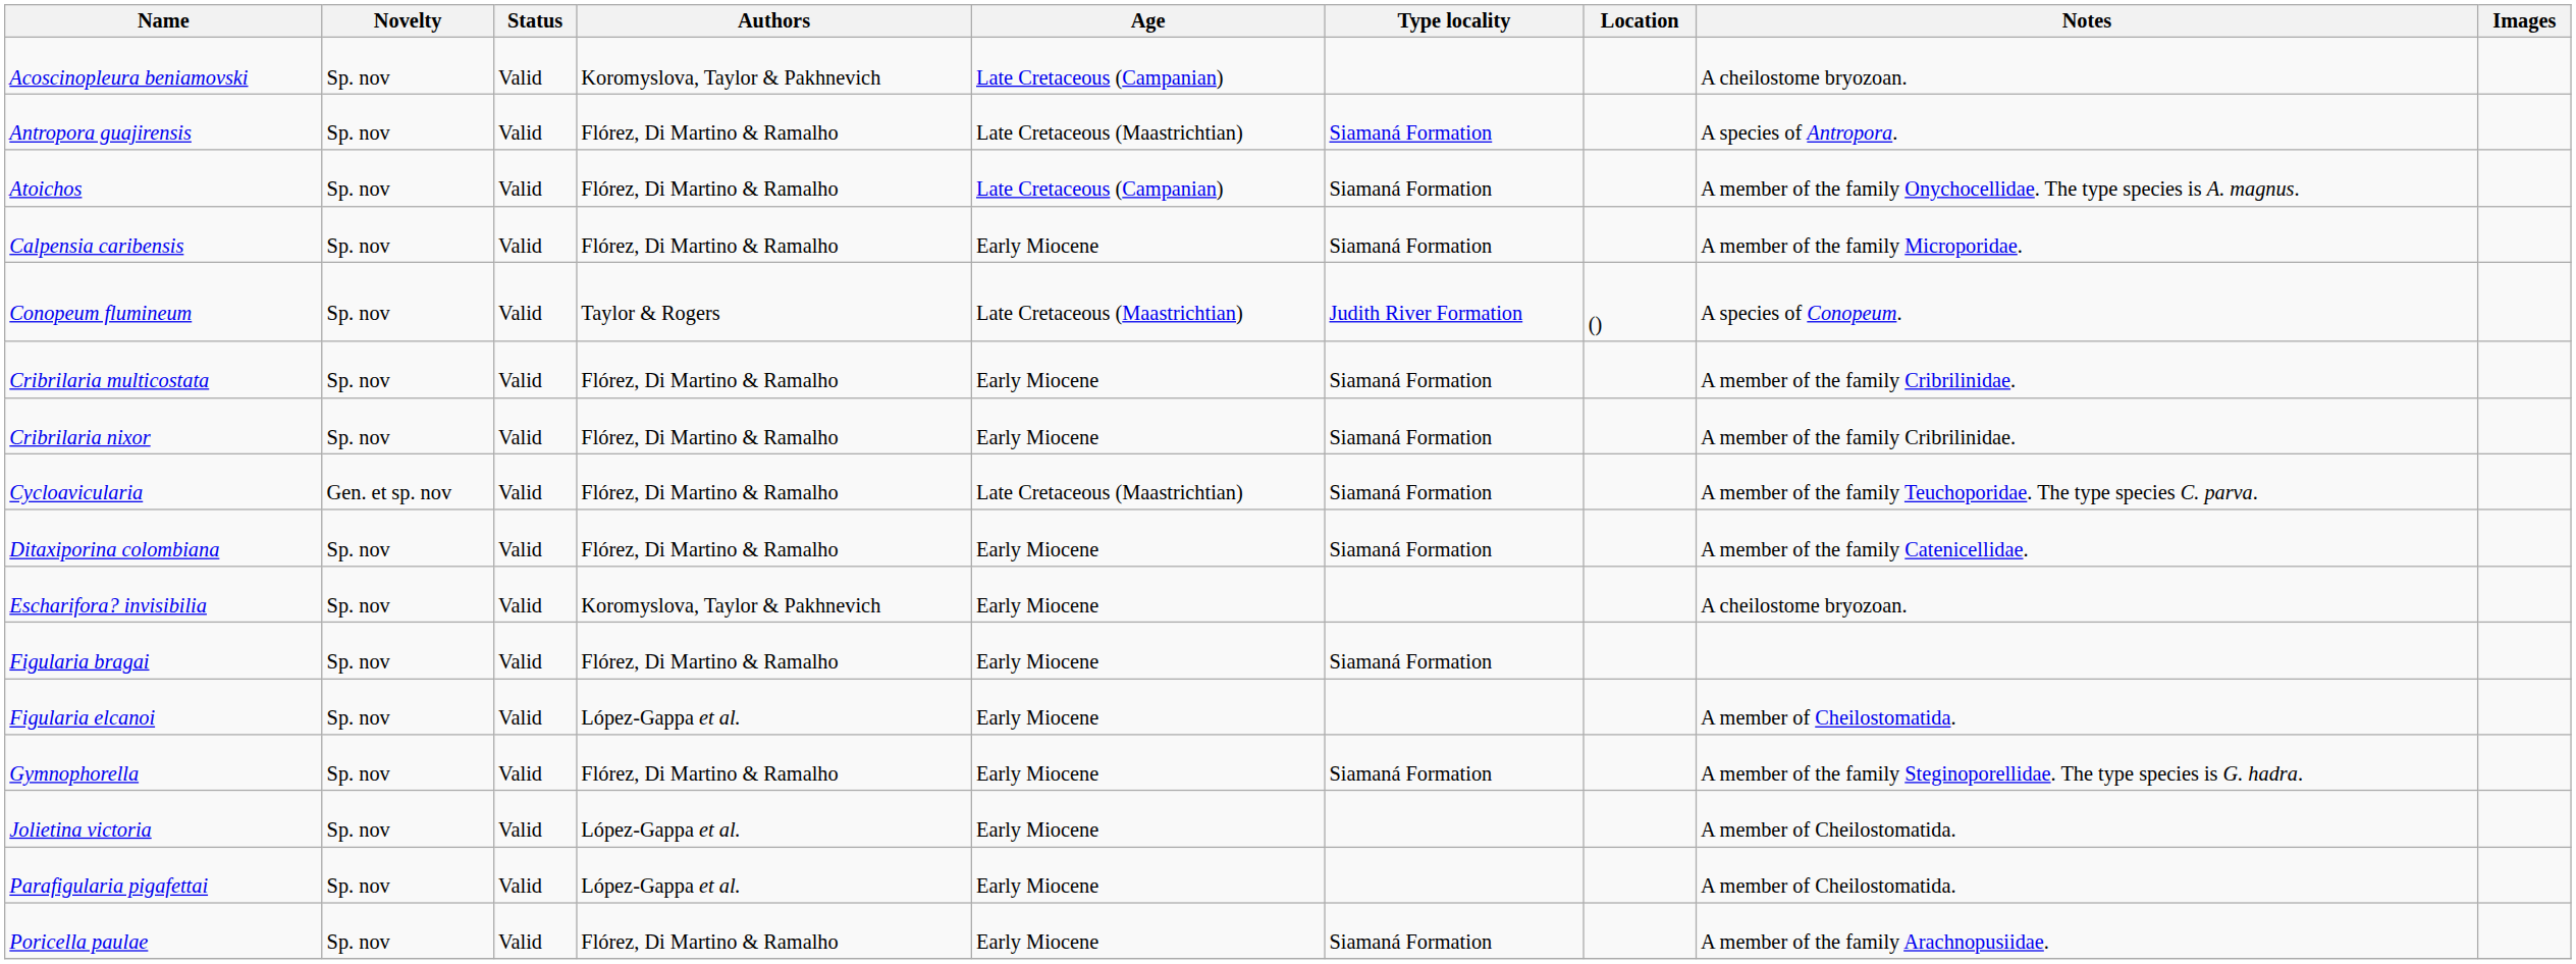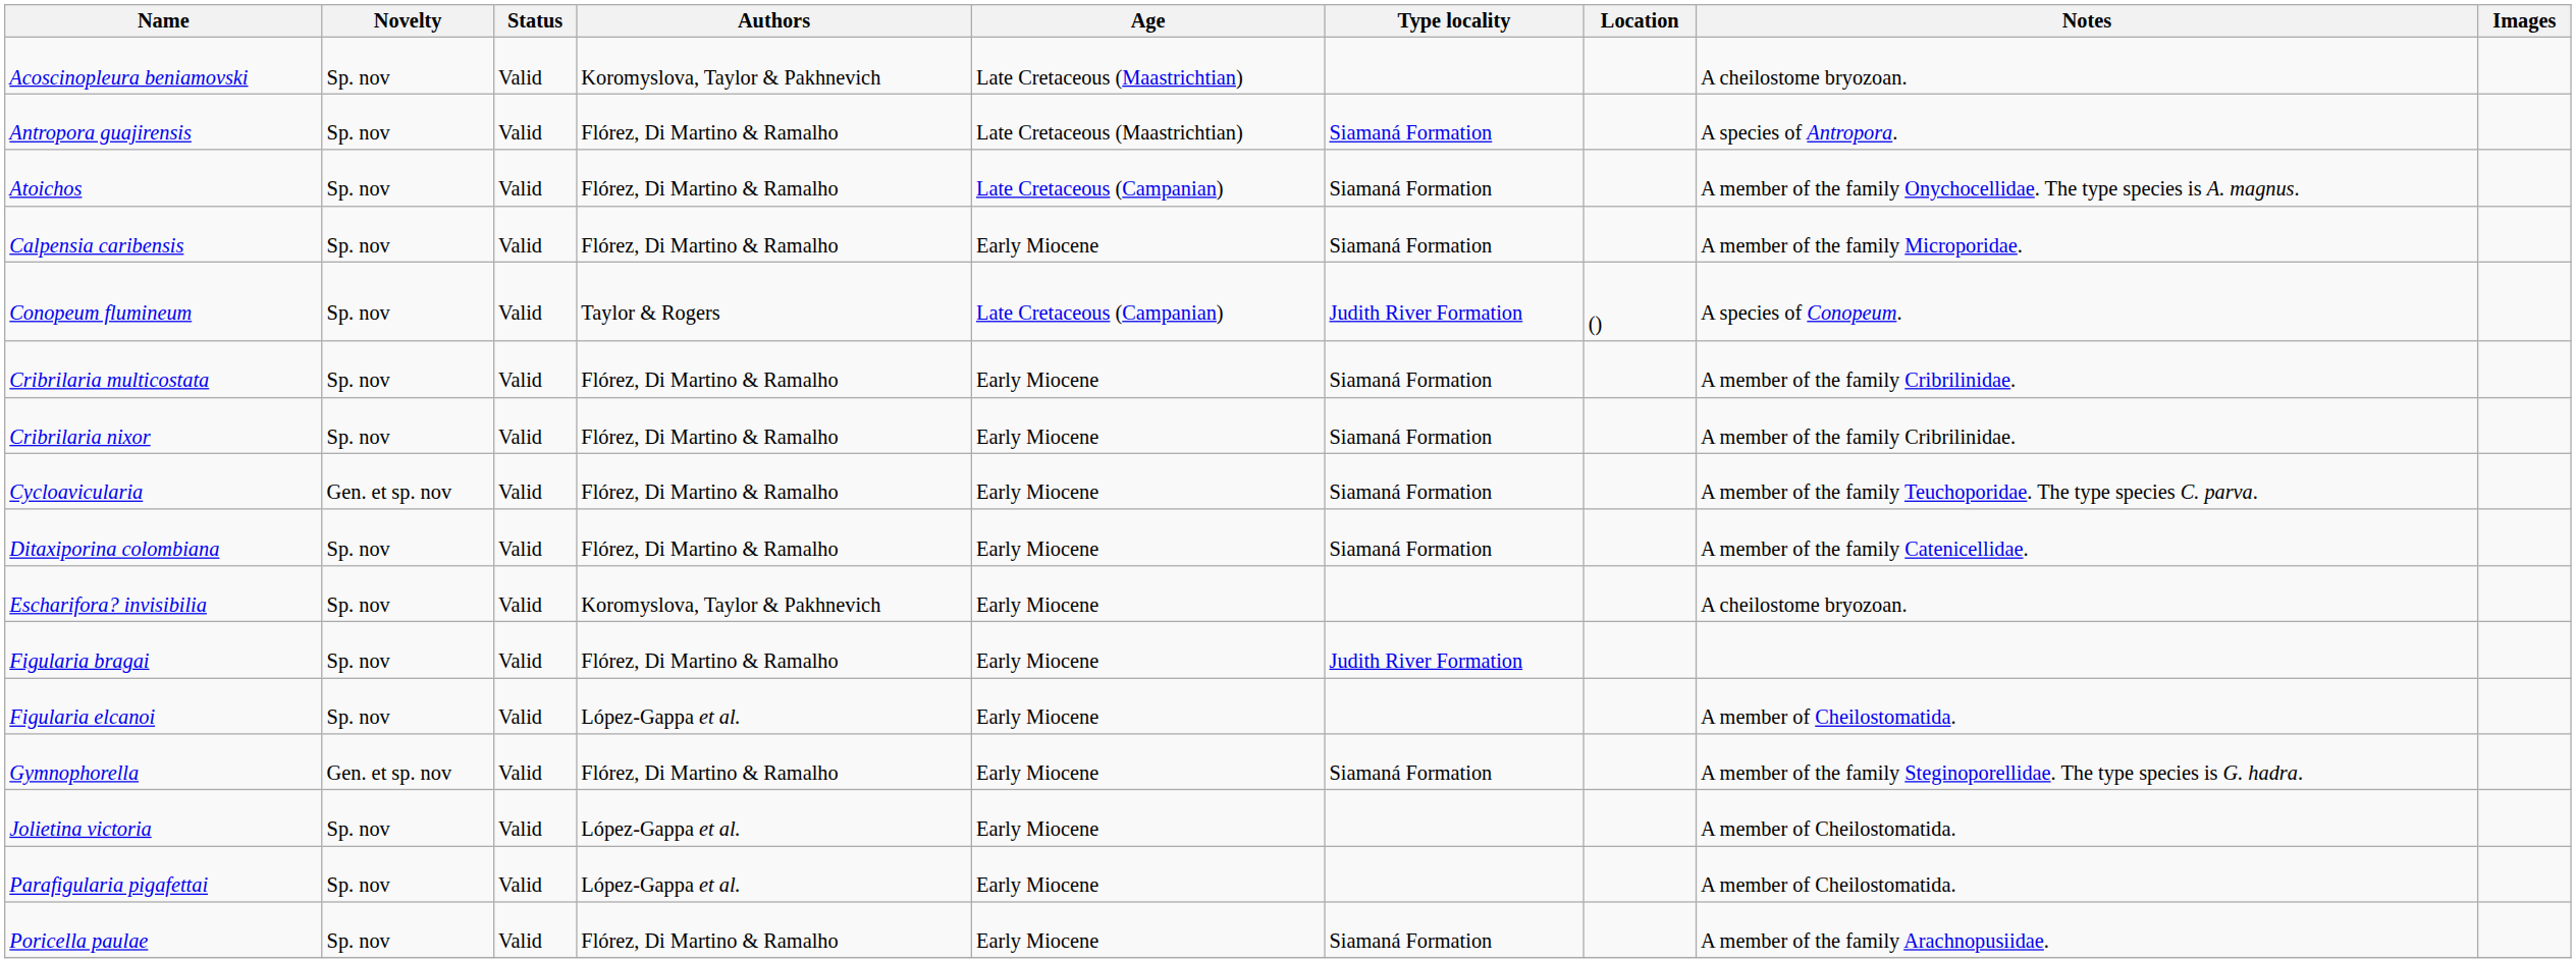Acoscinopleura beniamovski | Age: Late Cretaceous (Campanian) -> Late Cretaceous (Maastrichtian)
Conopeum flumineum | Age: Late Cretaceous (Maastrichtian) -> Late Cretaceous (Campanian)
Cycloavicularia | Age: Late Cretaceous (Maastrichtian) -> Early Miocene
Figularia bragai | Type locality: Siamaná Formation -> Judith River Formation
Gymnophorella | Novelty: Sp. nov -> Gen. et sp. nov
